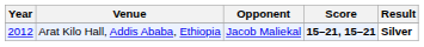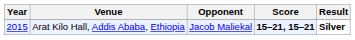Arat Kilo Hall, Addis Ababa, Ethiopia | Year: 2012 -> 2015
